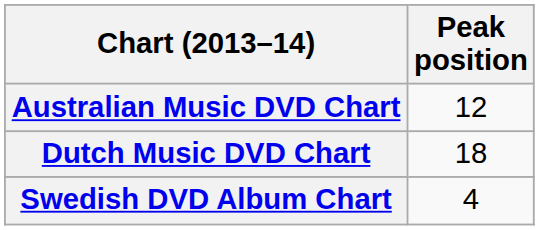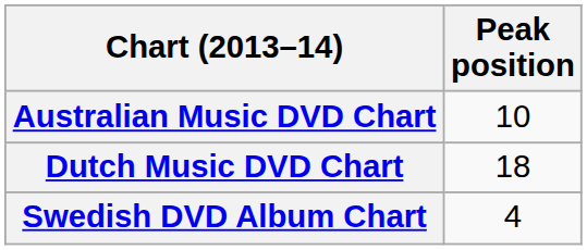Australian Music DVD Chart | Peak position: 12 -> 10
